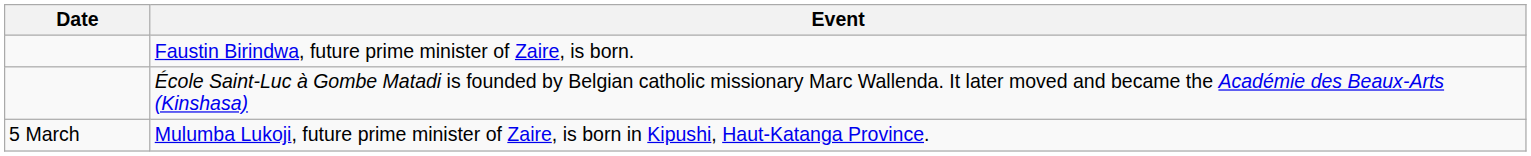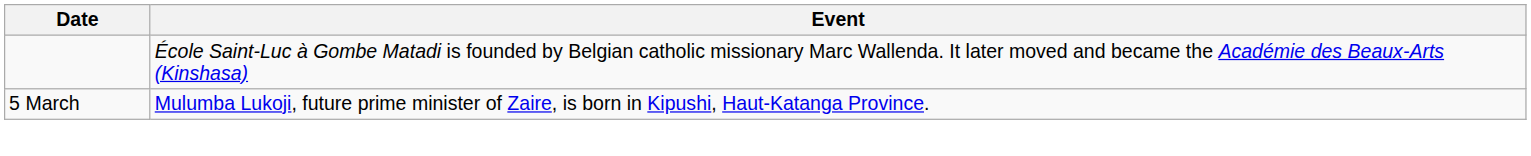- row: Faustin Birindwa, future prime minister of Zaire, is born.
